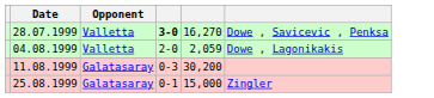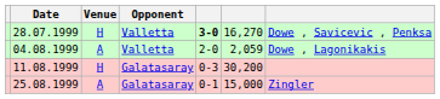+ column: Venue | H | A | H | A
